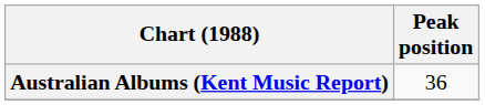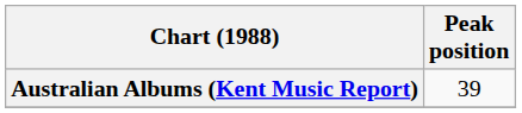Australian Albums (Kent Music Report) | Peak position: 36 -> 39
